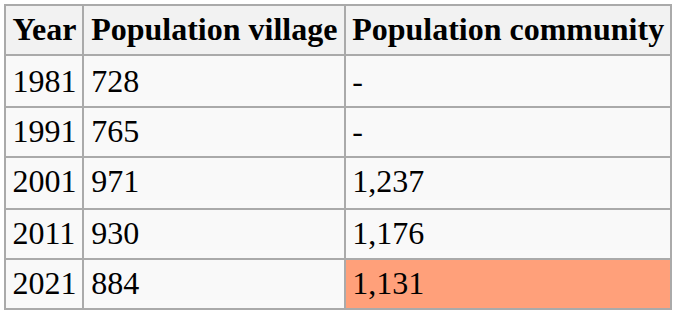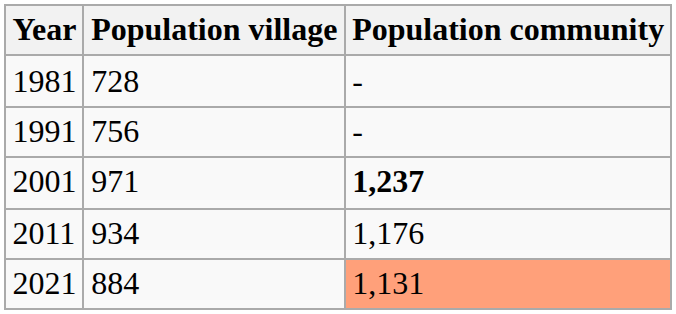1991 | Population village: 765 -> 756
2001 | Population community: normal -> bold
2011 | Population village: 930 -> 934
